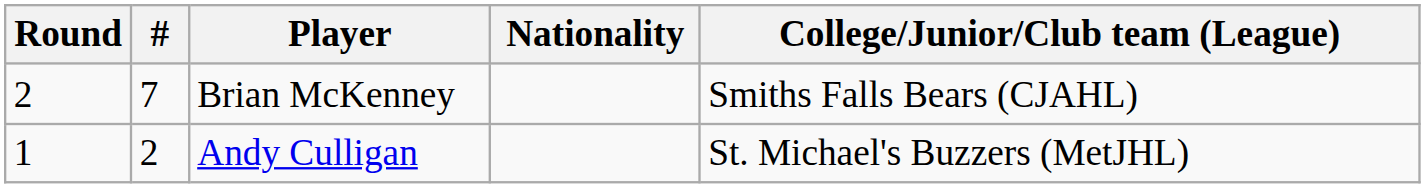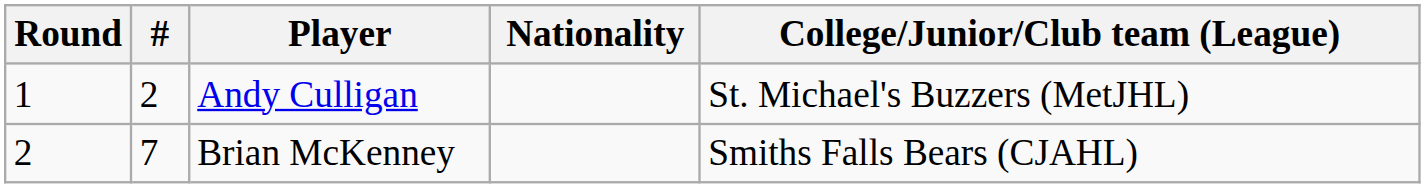rows swapped: Andy Culligan <-> Brian McKenney
